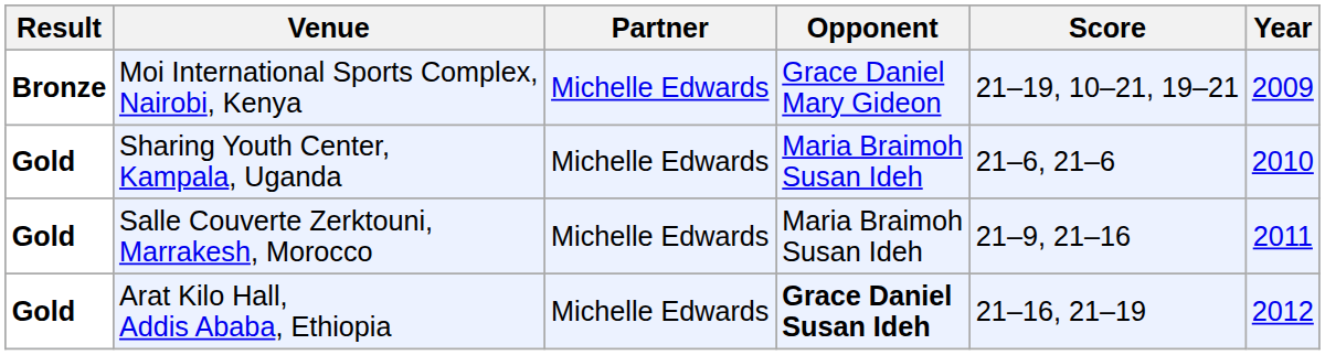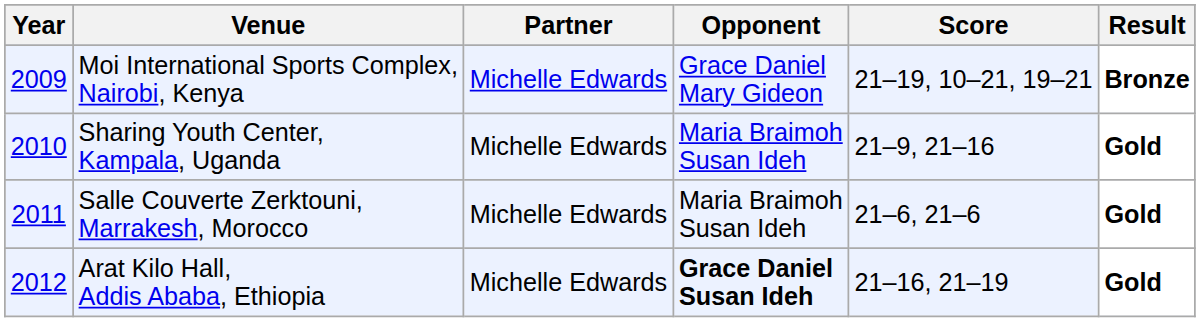columns swapped: Year <-> Result
Sharing Youth Center, Kampala, Uganda | Score: 21–6, 21–6 -> 21–9, 21–16
Salle Couverte Zerktouni, Marrakesh, Morocco | Score: 21–9, 21–16 -> 21–6, 21–6
